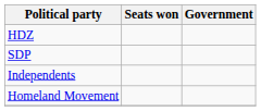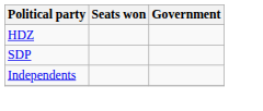- row: Homeland Movement
